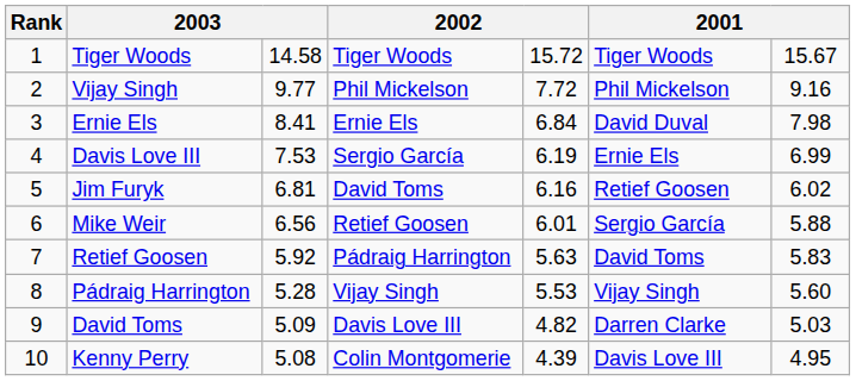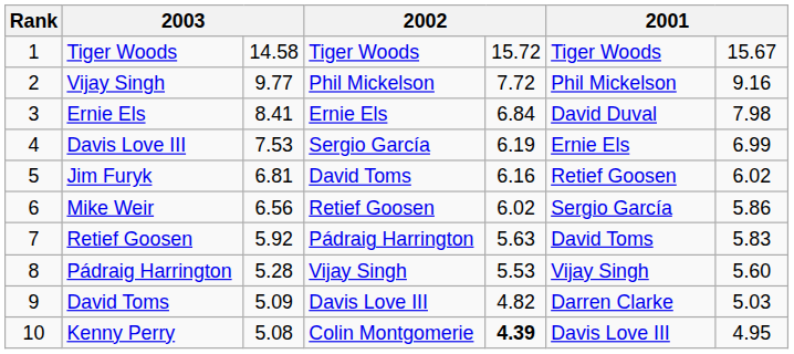Mike Weir | column 5: 6.01 -> 6.02
Mike Weir | column 7: 5.88 -> 5.86
Kenny Perry | column 5: normal -> bold
